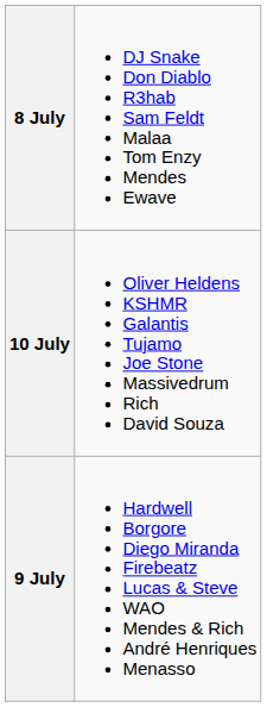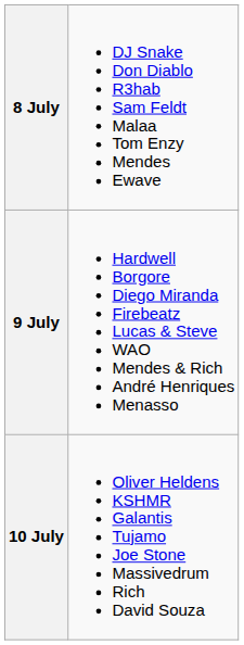rows swapped: 9 July <-> 10 July
